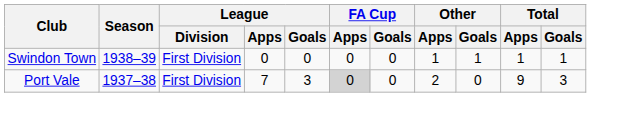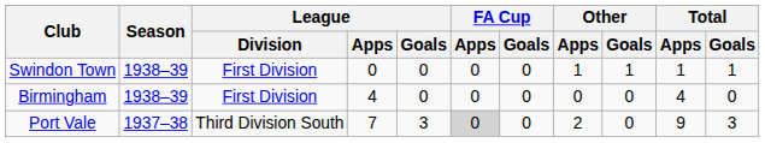+ row: Birmingham | 1938–39 | First Division | 4 | 0 | 0 | 0 | 0 | 0 | 4 | 0
Port Vale | League / Division: First Division -> Third Division South
